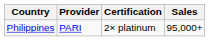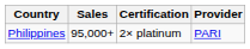columns swapped: Provider <-> Sales
